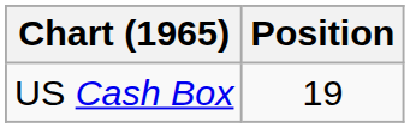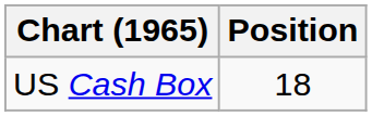US Cash Box | Position: 19 -> 18
